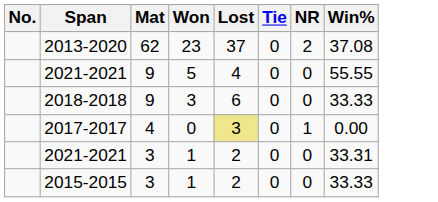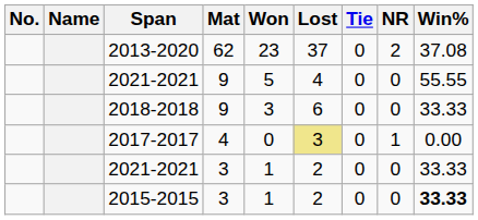+ column: Name
2021-2021 / 3 | Win%: 33.31 -> 33.33
2015-2015 | Win%: normal -> bold
